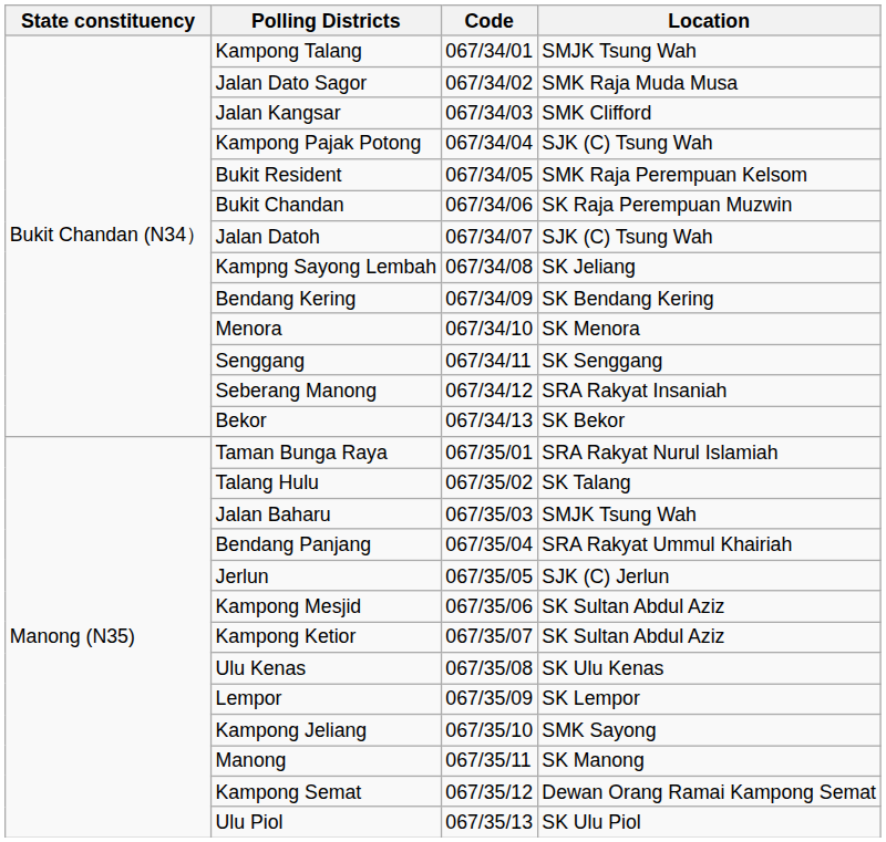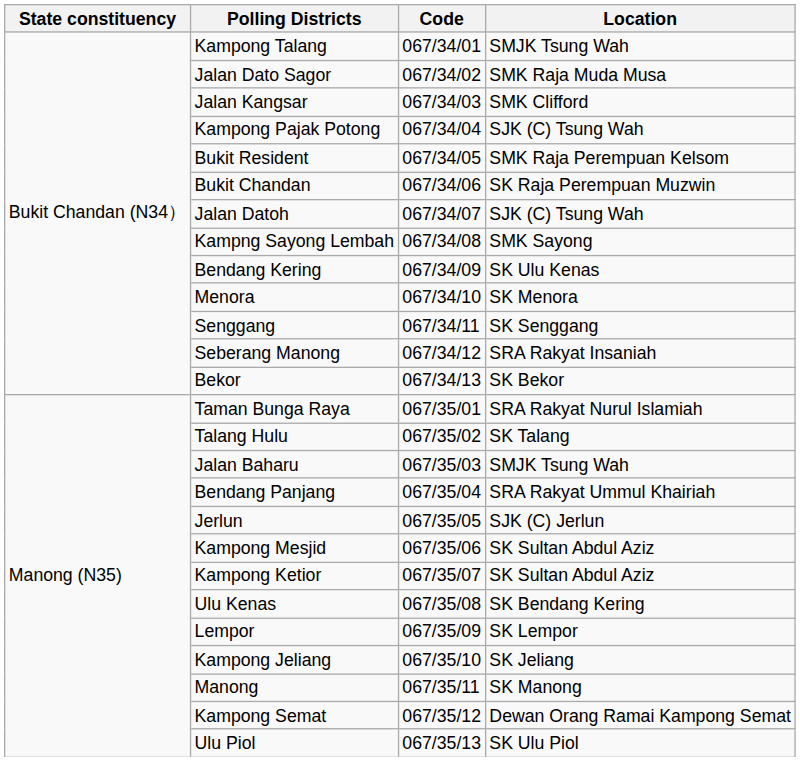Kampng Sayong Lembah | Location: SK Jeliang -> SMK Sayong
Bendang Kering | Location: SK Bendang Kering -> SK Ulu Kenas
Ulu Kenas | Location: SK Ulu Kenas -> SK Bendang Kering
Kampong Jeliang | Location: SMK Sayong -> SK Jeliang
